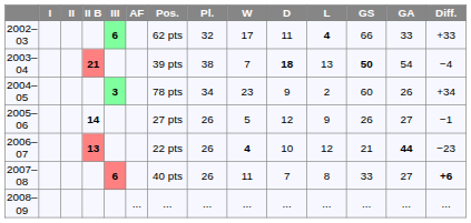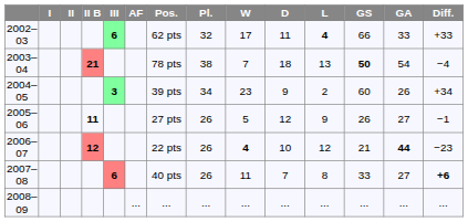2003–04 | Pos.: 39 pts -> 78 pts
2003–04 | D: bold -> normal
2004–05 | Pos.: 78 pts -> 39 pts
2005–06 | II B: 14 -> 11
2006–07 | II B: 13 -> 12
